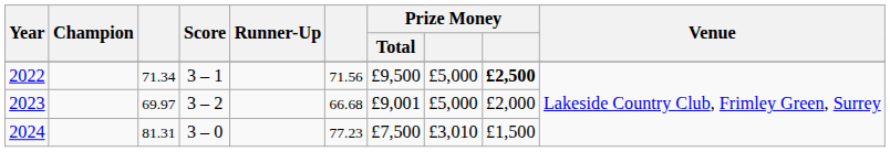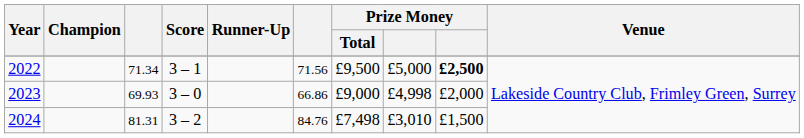2023 | column 3: 69.97 -> 69.93
2023 | Score: 3 – 2 -> 3 – 0
2023 | column 6: 66.68 -> 66.86
2023 | Prize Money / Total: £9,001 -> £9,000
2023 | column 8: £5,000 -> £4,998
2024 | Score: 3 – 0 -> 3 – 2
2024 | column 6: 77.23 -> 84.76
2024 | Prize Money / Total: £7,500 -> £7,498
